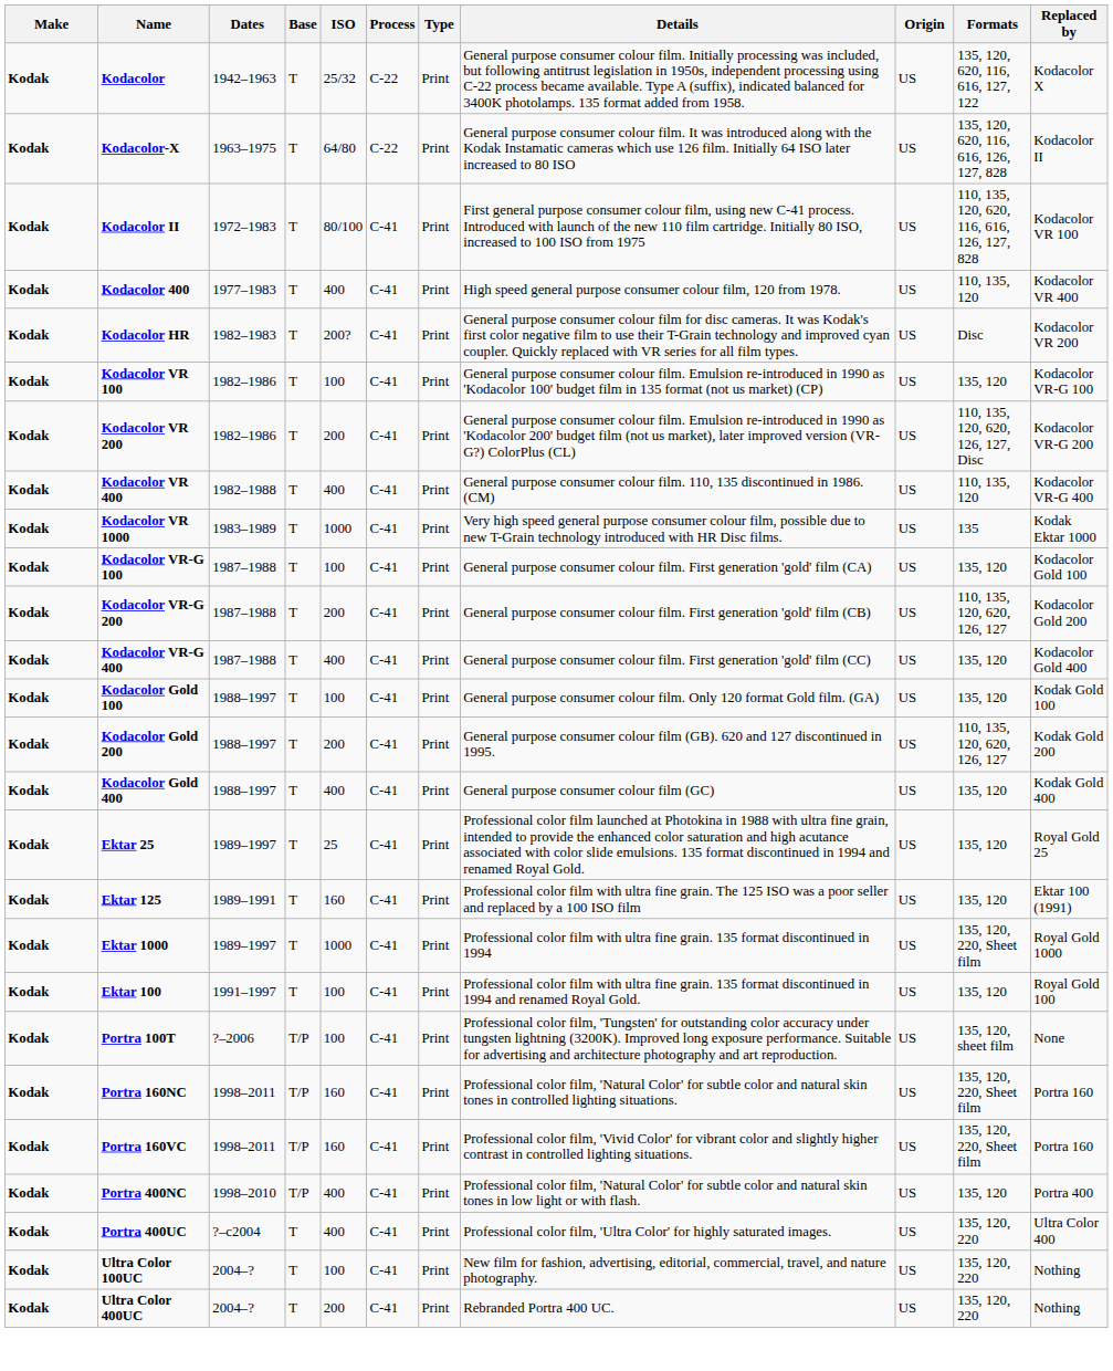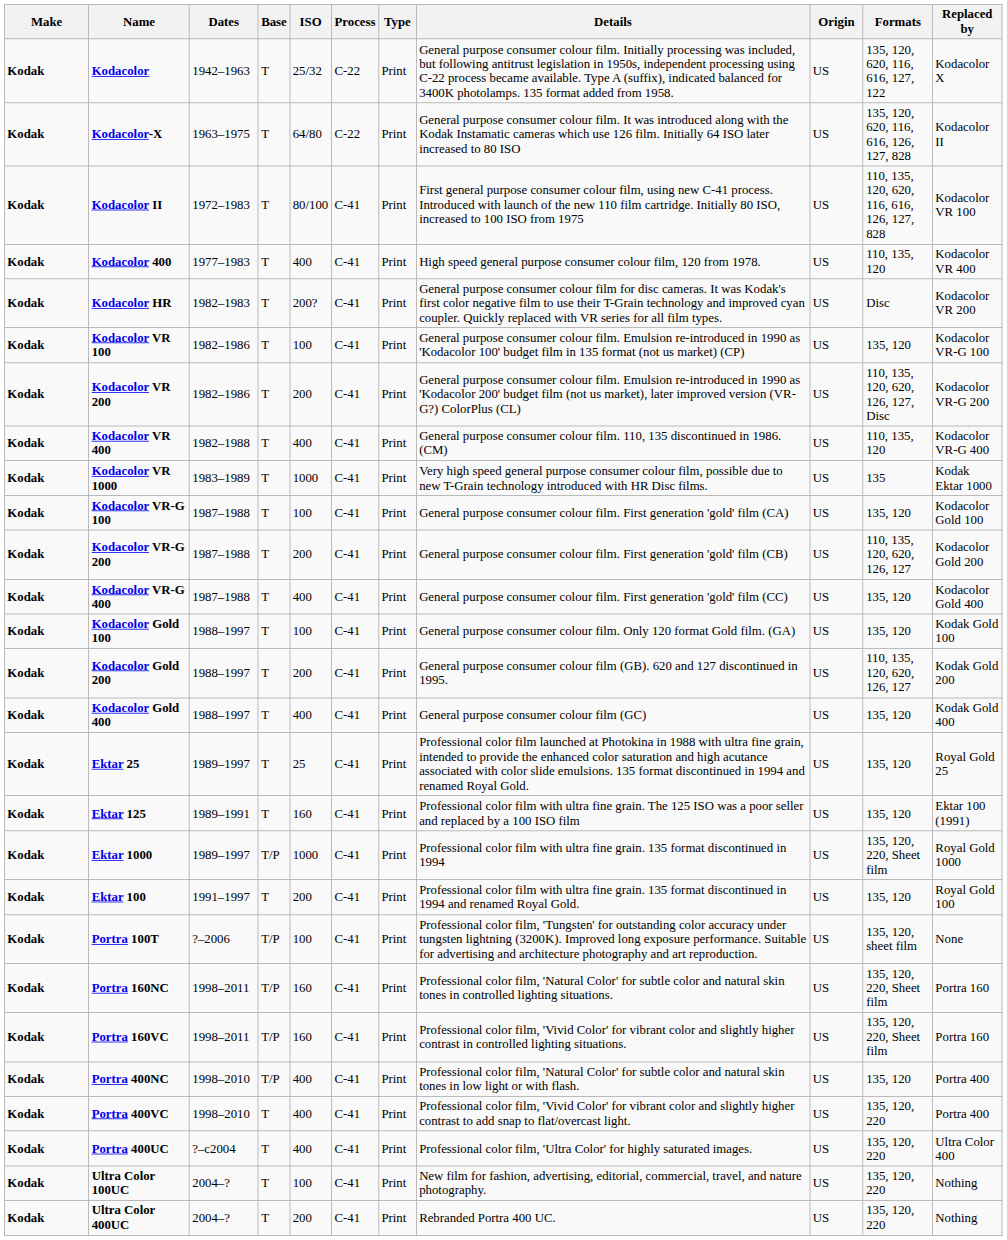Ektar 1000 | Base: T -> T/P
Ektar 100 | ISO: 100 -> 200
+ row: Kodak | Portra 400VC | 1998–2010 | T | 400 | C-41 | Print | Professional color film, 'Vivid Color' for vibrant color and slightly higher contrast to add snap to flat/overcast light. | US | 135, 120, 220 | Portra 400
